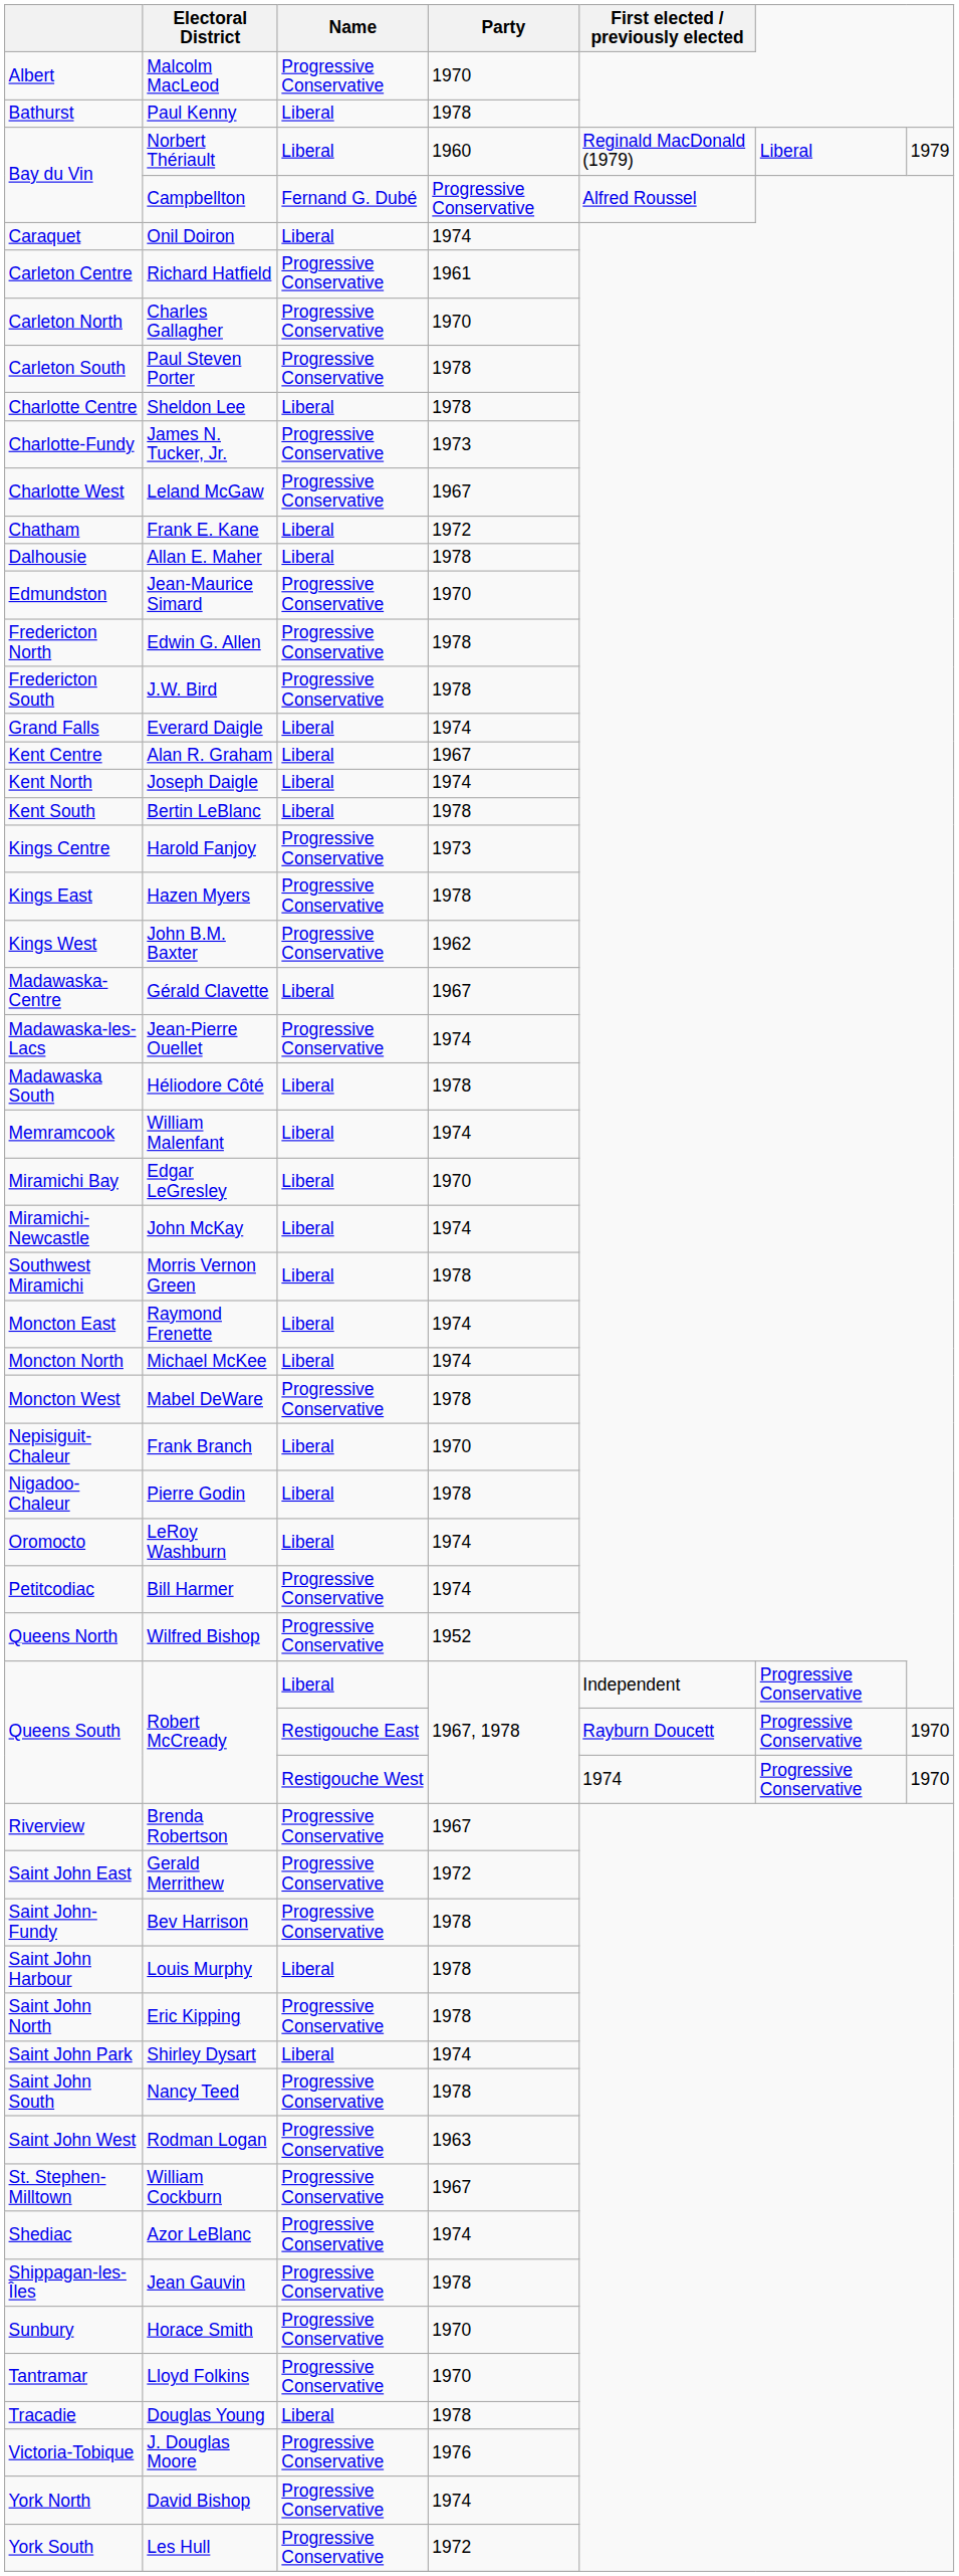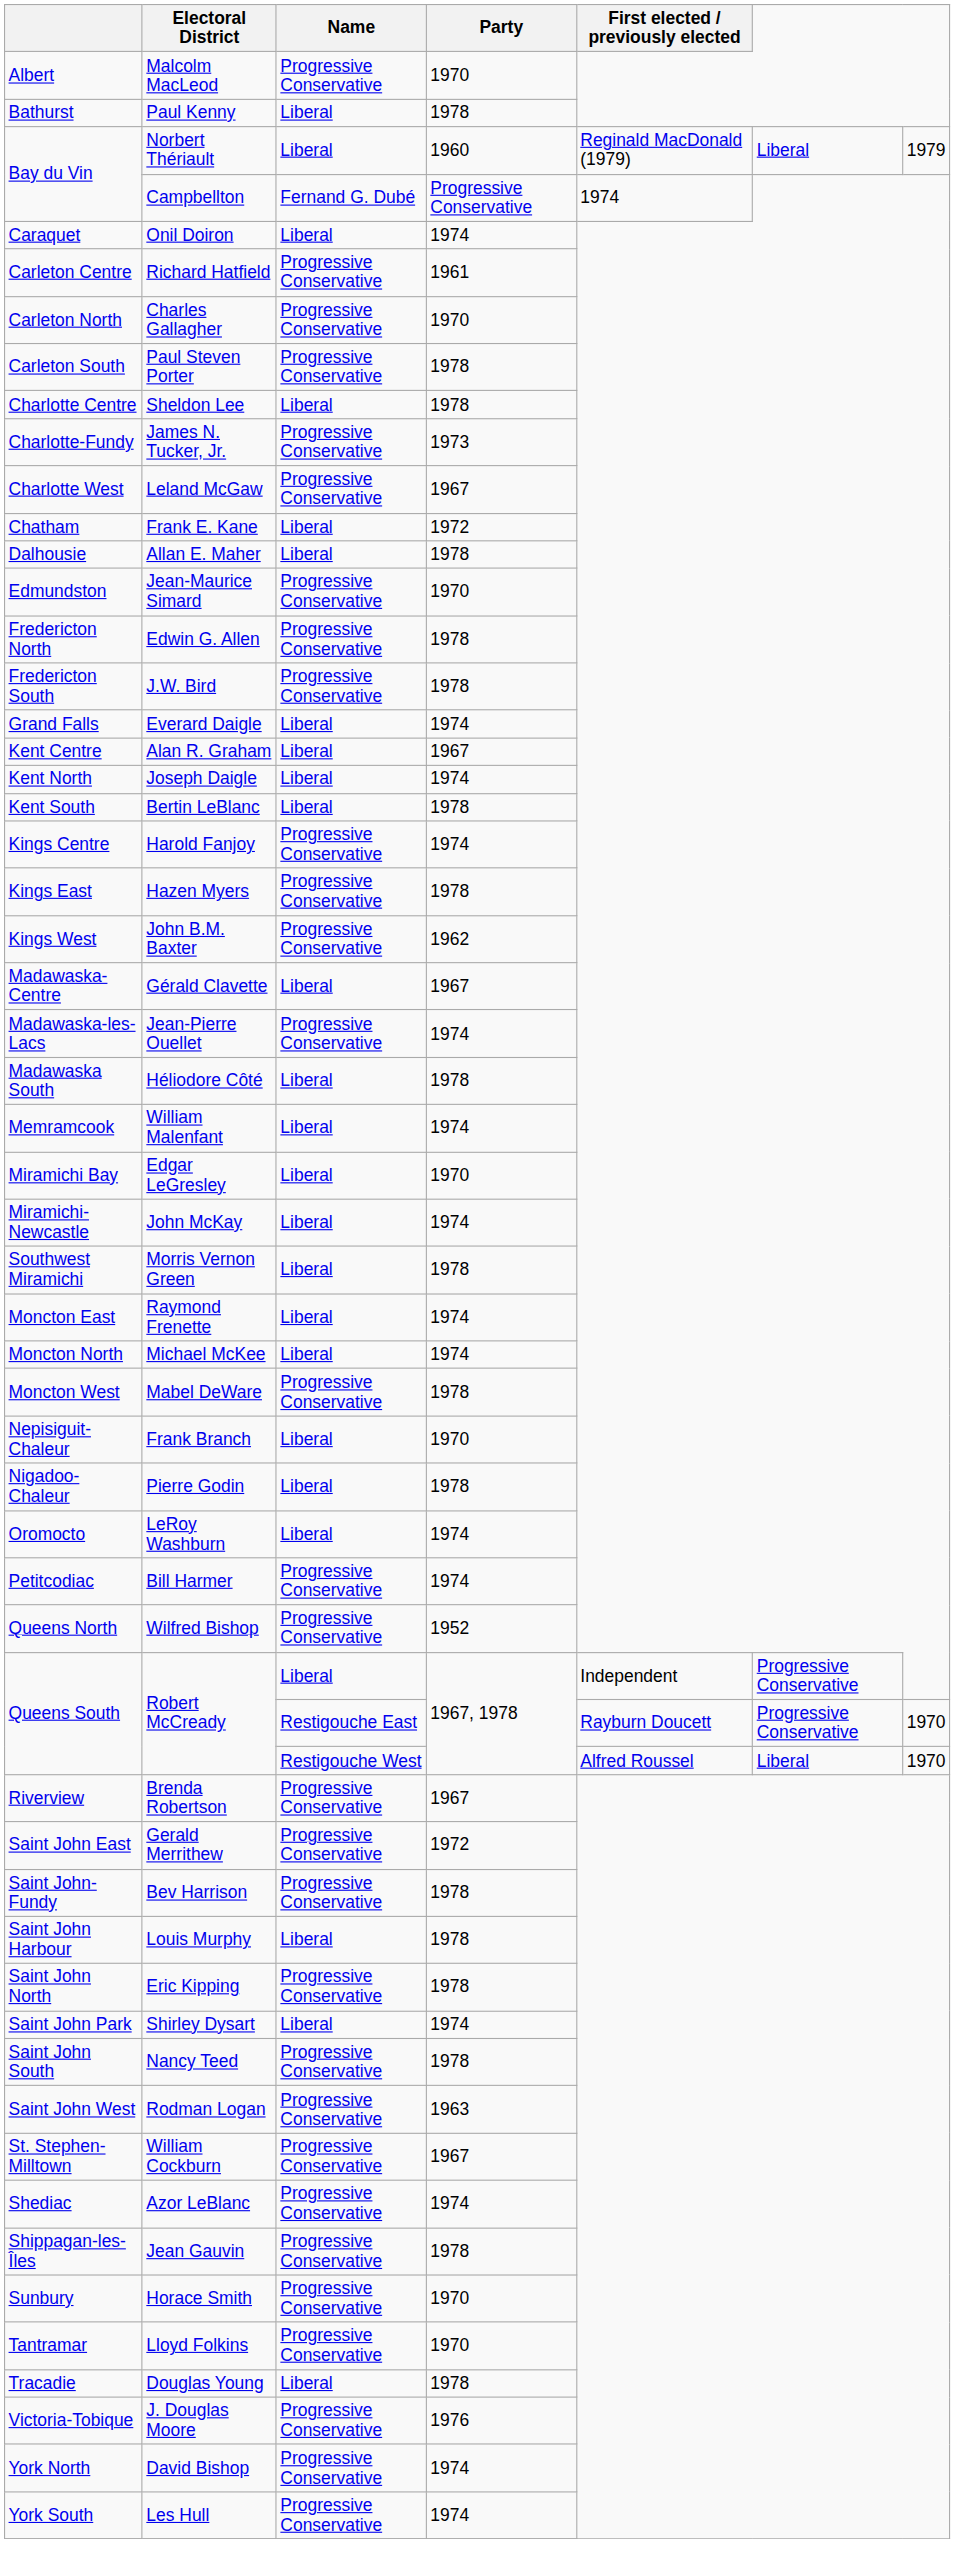Campbellton | First elected / previously elected: Alfred Roussel -> 1974
Harold Fanjoy | Party: 1973 -> 1974
Robert McCready / Restigouche West | First elected / previously elected: 1974 -> Alfred Roussel
Robert McCready / Restigouche West | column 6: Progressive Conservative -> Liberal
Les Hull | Party: 1972 -> 1974
